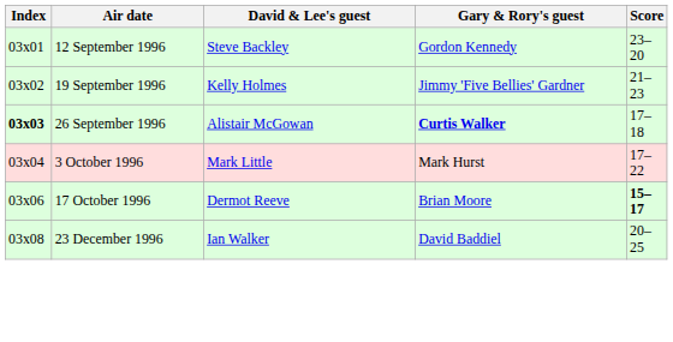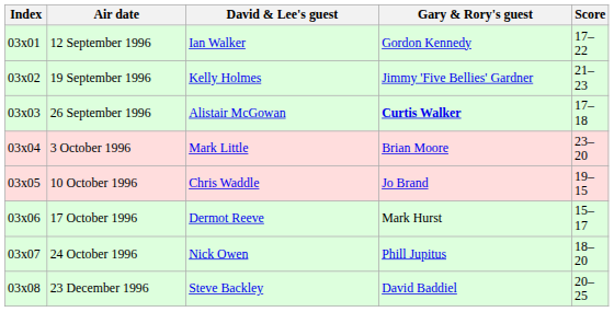12 September 1996 | David & Lee's guest: Steve Backley -> Ian Walker
12 September 1996 | Score: 23–20 -> 17–22
26 September 1996 | Index: bold -> normal
3 October 1996 | Gary & Rory's guest: Mark Hurst -> Brian Moore
3 October 1996 | Score: 17–22 -> 23–20
+ row: 03x05 | 10 October 1996 | Chris Waddle | Jo Brand | 19–15
17 October 1996 | Gary & Rory's guest: Brian Moore -> Mark Hurst
17 October 1996 | Score: bold -> normal
+ row: 03x07 | 24 October 1996 | Nick Owen | Phill Jupitus | 18–20
23 December 1996 | David & Lee's guest: Ian Walker -> Steve Backley
